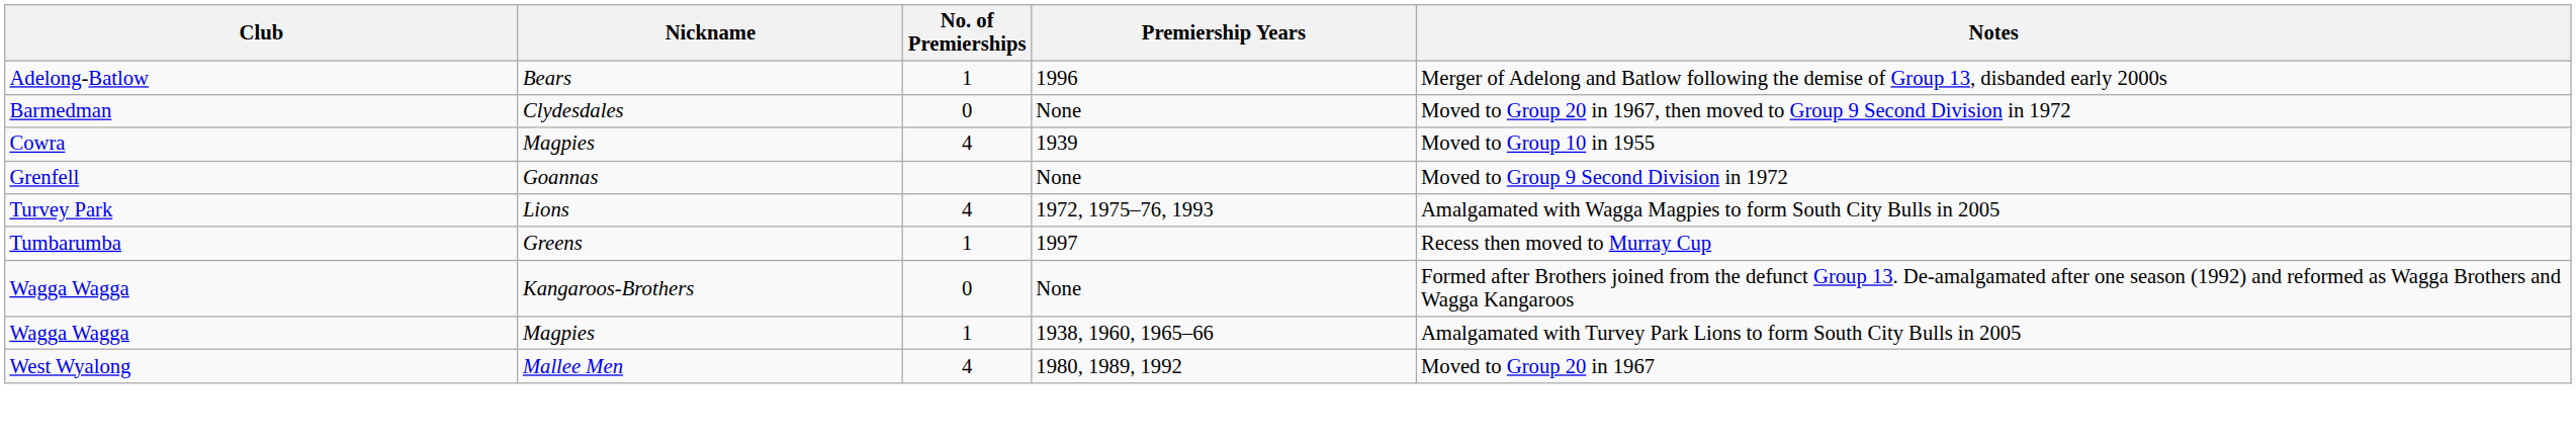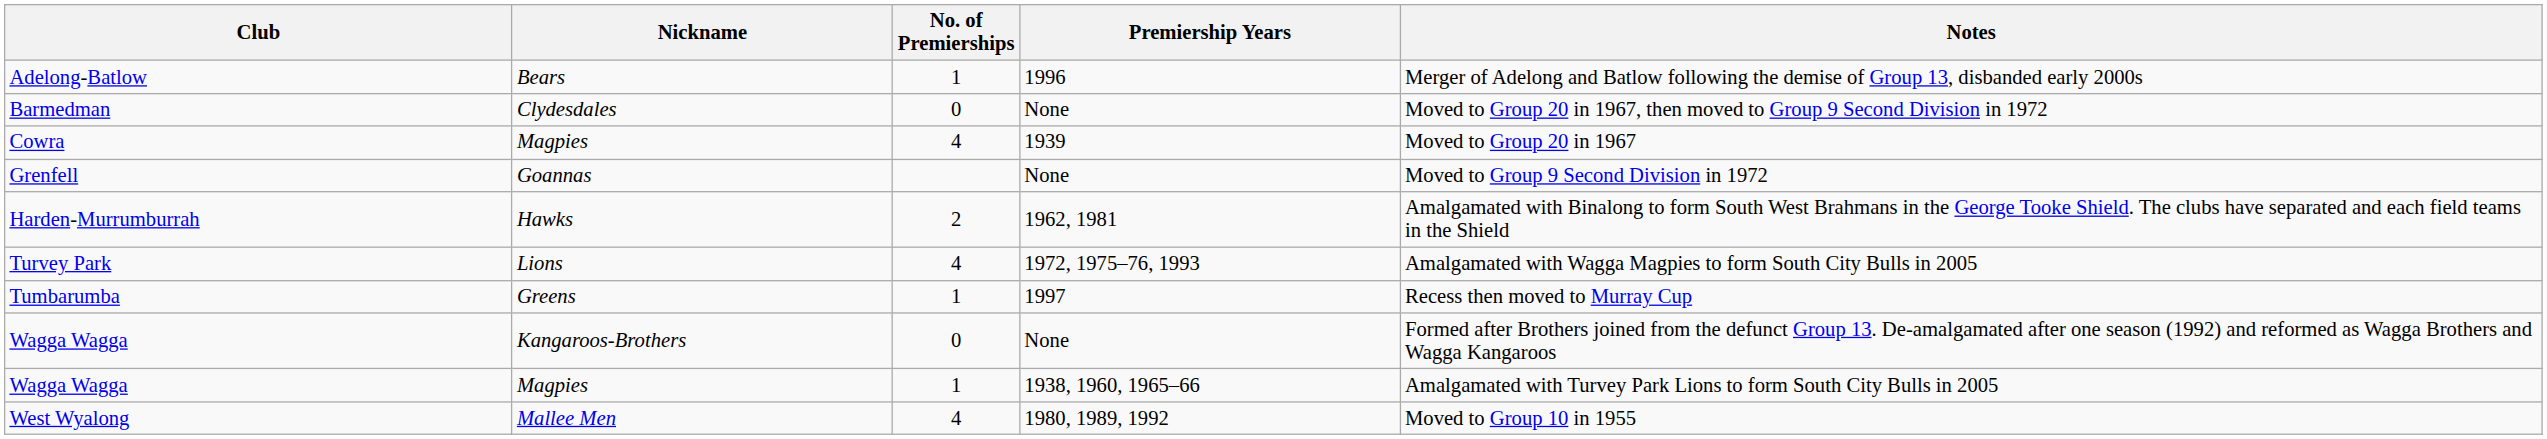Cowra | Notes: Moved to Group 10 in 1955 -> Moved to Group 20 in 1967
+ row: Harden-Murrumburrah | Hawks | 2 | 1962, 1981 | Amalgamated with Binalong to form South West Brahmans in the George Tooke Shield. The clubs have separated and each field teams in the Shield
West Wyalong | Notes: Moved to Group 20 in 1967 -> Moved to Group 10 in 1955
